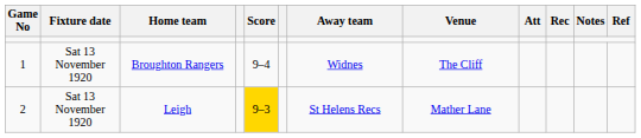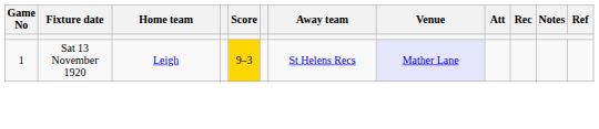- row: 1 | Sat 13 November 1920 | Broughton Rangers | 9–4 | Widnes | The Cliff
Leigh | Game No: 2 -> 1
Leigh | Venue: no background -> lavender background
